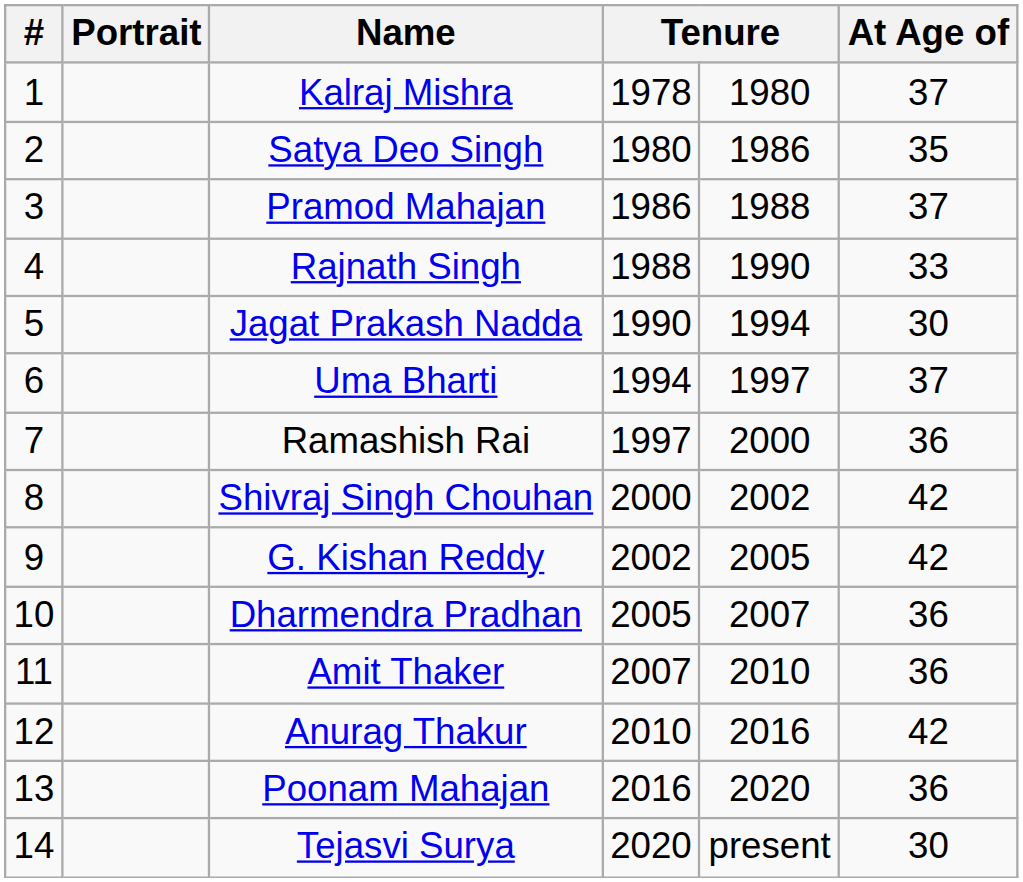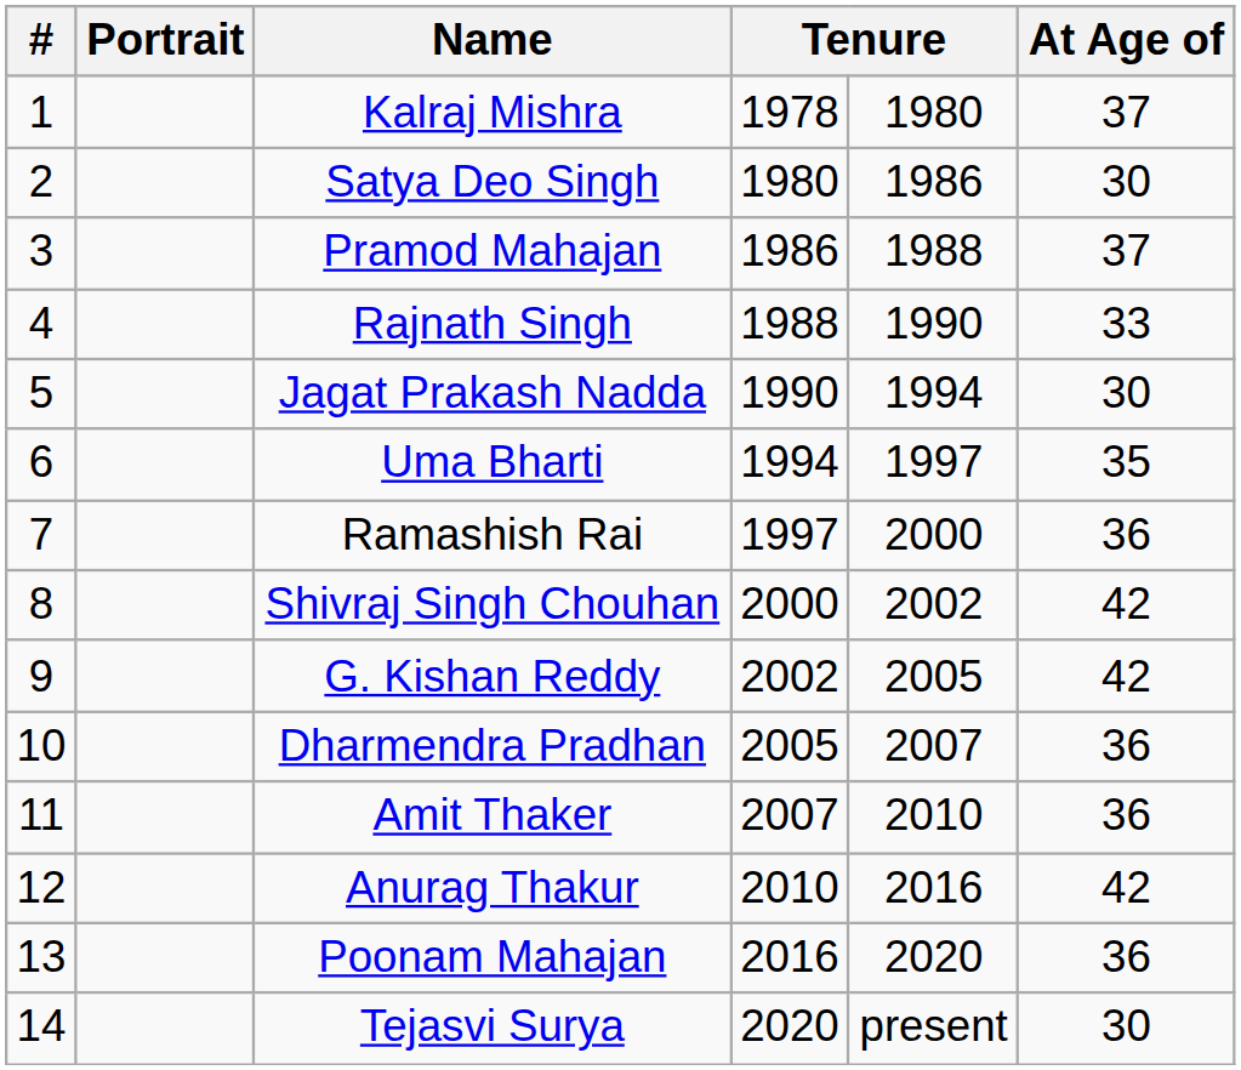Satya Deo Singh | At Age of: 35 -> 30
Uma Bharti | At Age of: 37 -> 35
